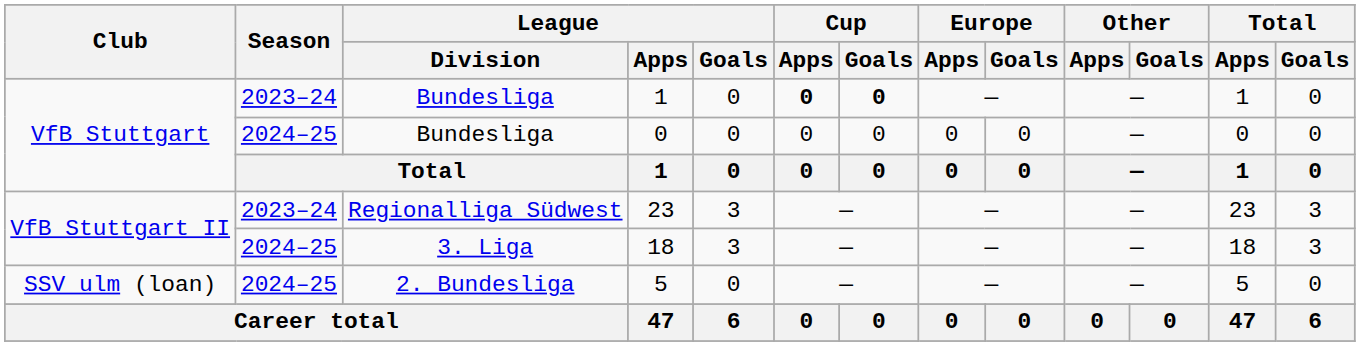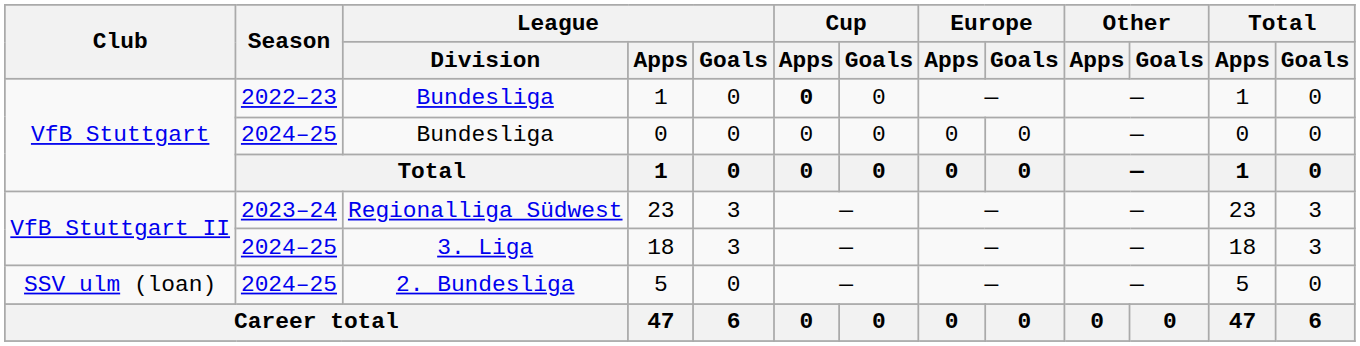Bundesliga / 1 | Season: 2023–24 -> 2022–23
Bundesliga / 1 | Cup / Goals: bold -> normal
